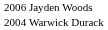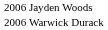Warwick Durack | column 1: 2004 -> 2006
